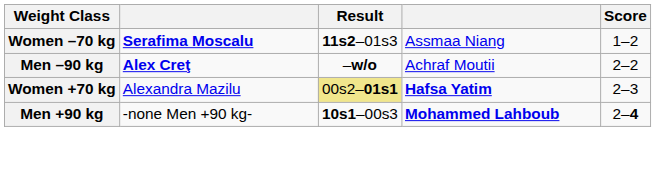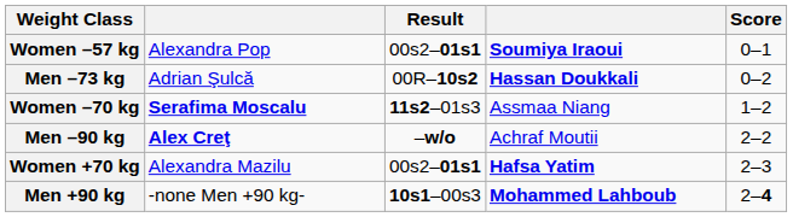+ row: Women –57 kg | Alexandra Pop | 00s2–01s1 | Soumiya Iraoui | 0–1
+ row: Men –73 kg | Adrian Şulcă | 00R–10s2 | Hassan Doukkali | 0–2
Women +70 kg | Result: khaki background -> no background
